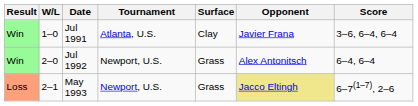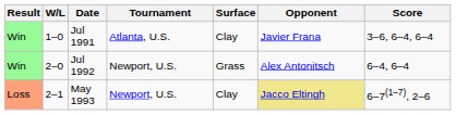May 1993 | Surface: Grass -> Clay
